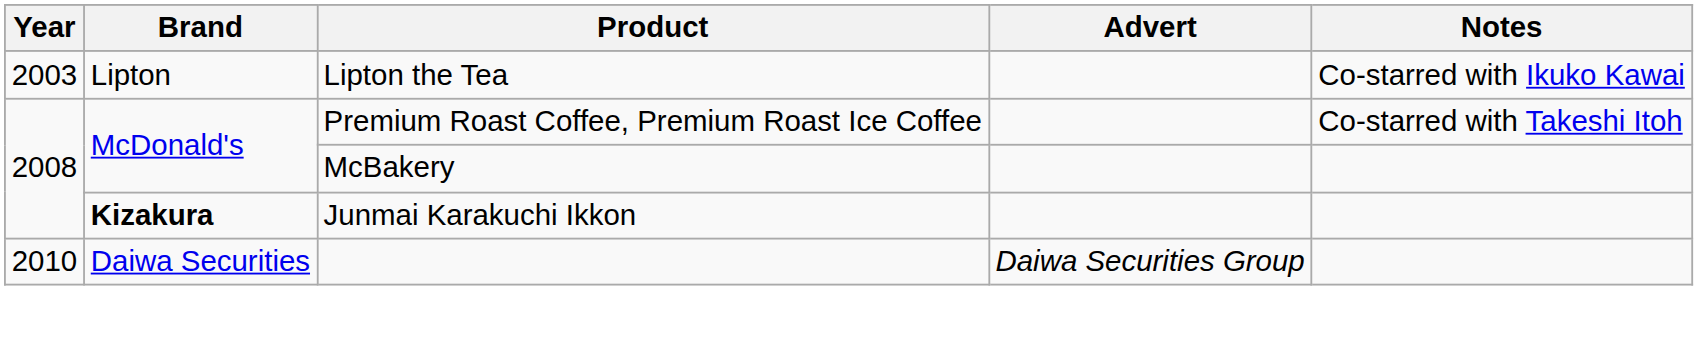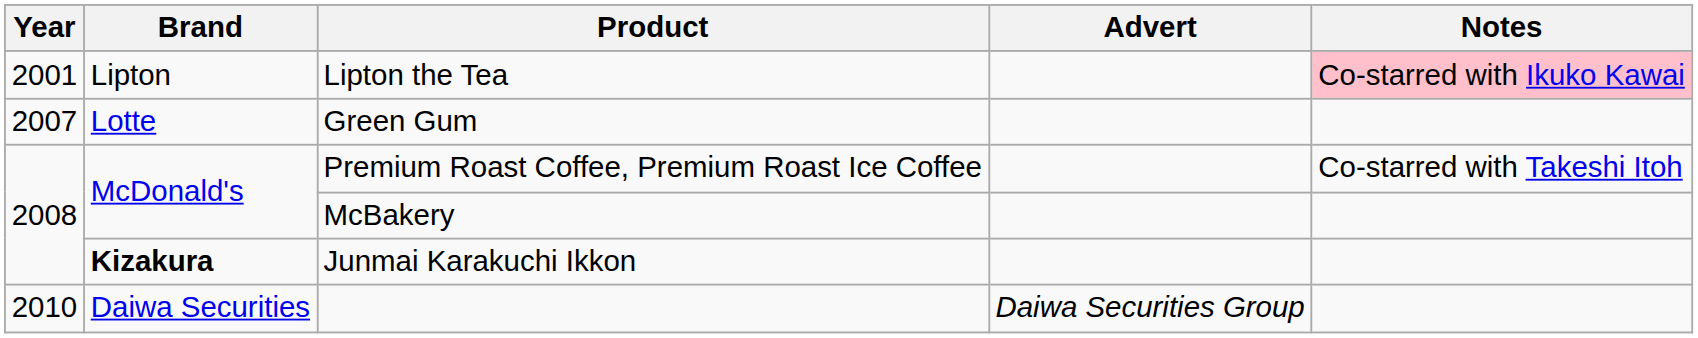Lipton the Tea | Year: 2003 -> 2001
Lipton the Tea | Notes: no background -> pink background
+ row: 2007 | Lotte | Green Gum
